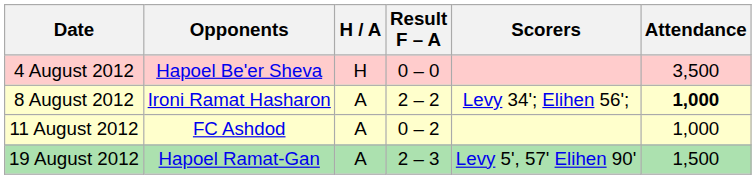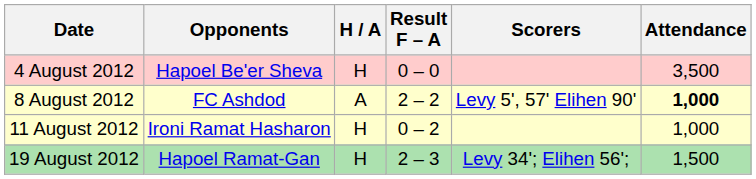8 August 2012 | Opponents: Ironi Ramat Hasharon -> FC Ashdod
8 August 2012 | Scorers: Levy 34'; Elihen 56'; -> Levy 5', 57' Elihen 90'
11 August 2012 | Opponents: FC Ashdod -> Ironi Ramat Hasharon
11 August 2012 | H / A: A -> H
19 August 2012 | H / A: A -> H
19 August 2012 | Scorers: Levy 5', 57' Elihen 90' -> Levy 34'; Elihen 56';
